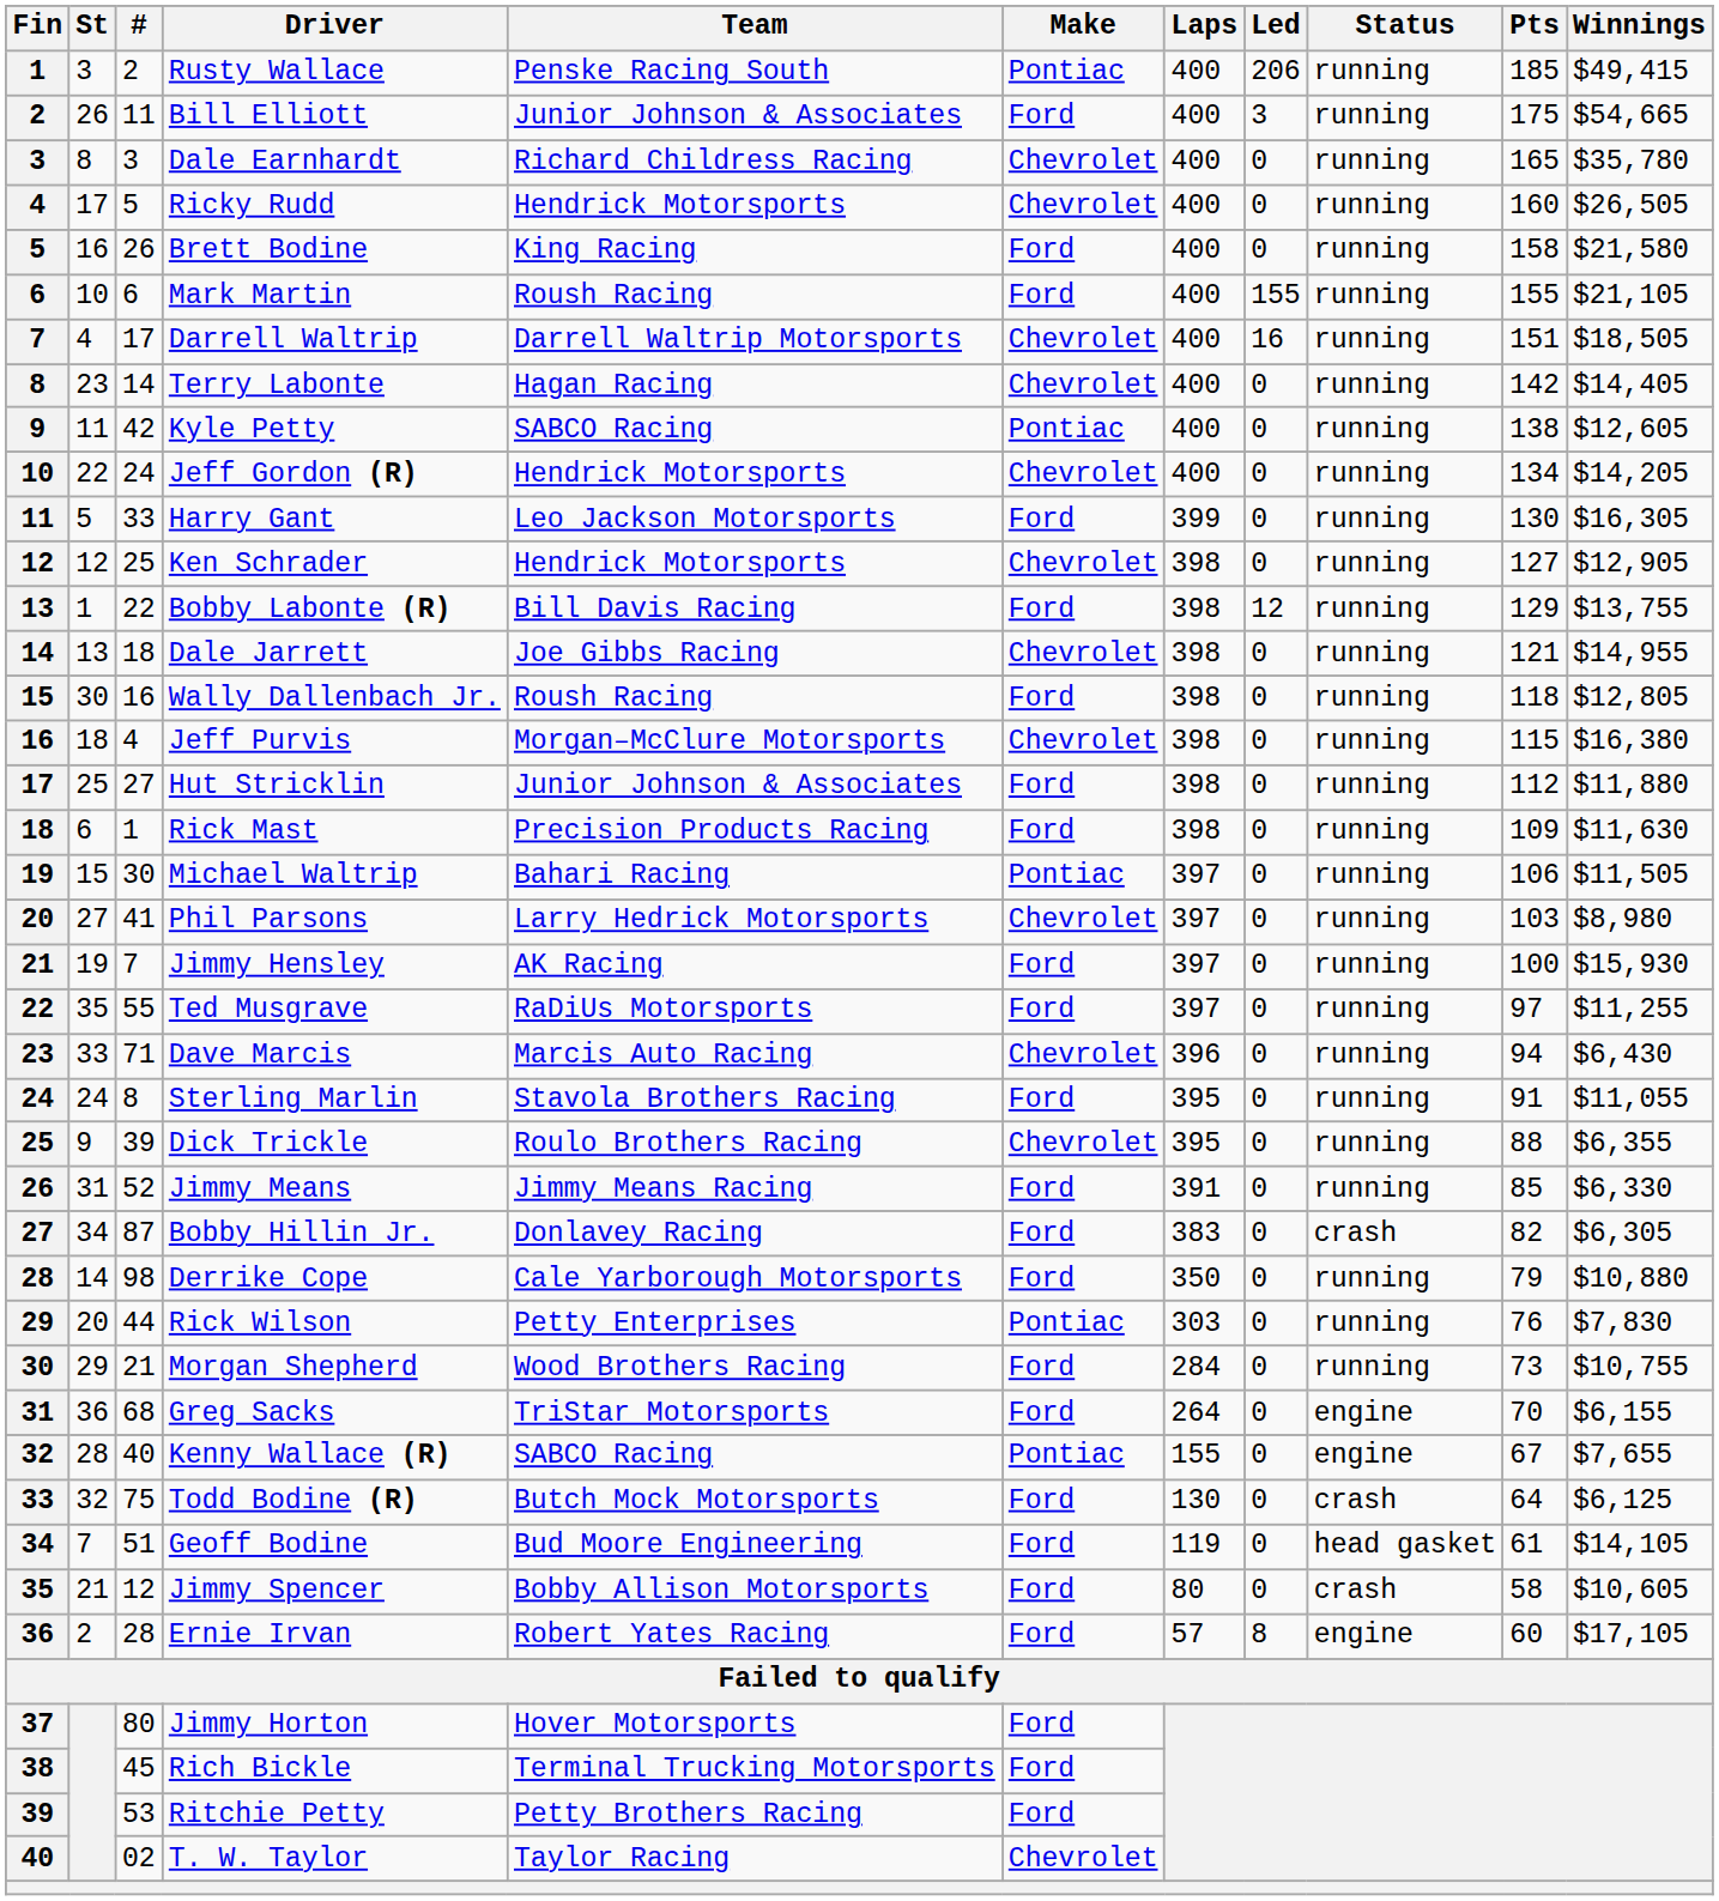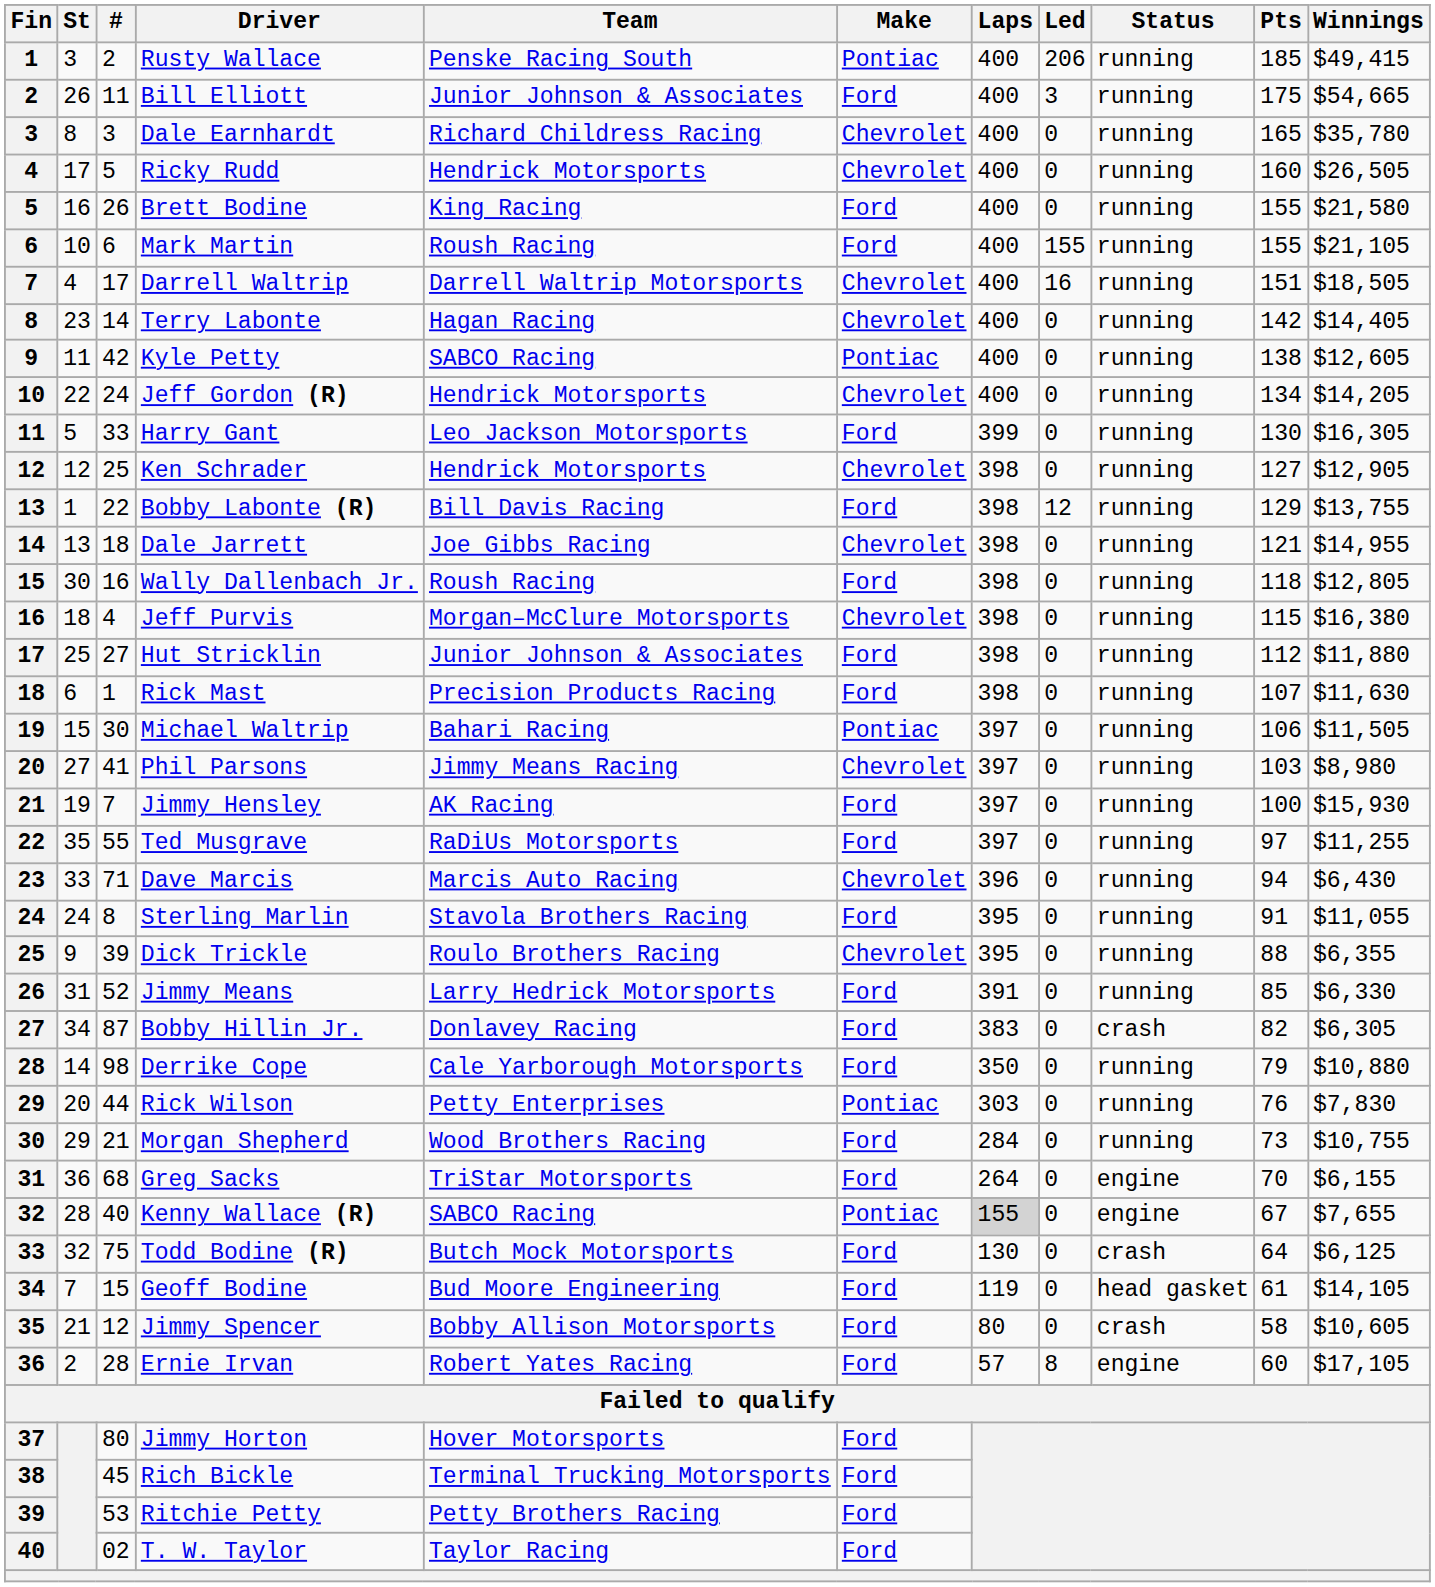Brett Bodine | Pts: 158 -> 155
Rick Mast | Pts: 109 -> 107
Phil Parsons | Team: Larry Hedrick Motorsports -> Jimmy Means Racing
Jimmy Means | Team: Jimmy Means Racing -> Larry Hedrick Motorsports
Kenny Wallace (R) | Laps: no background -> lightgrey background
Geoff Bodine | #: 51 -> 15
T. W. Taylor | Make: Chevrolet -> Ford
